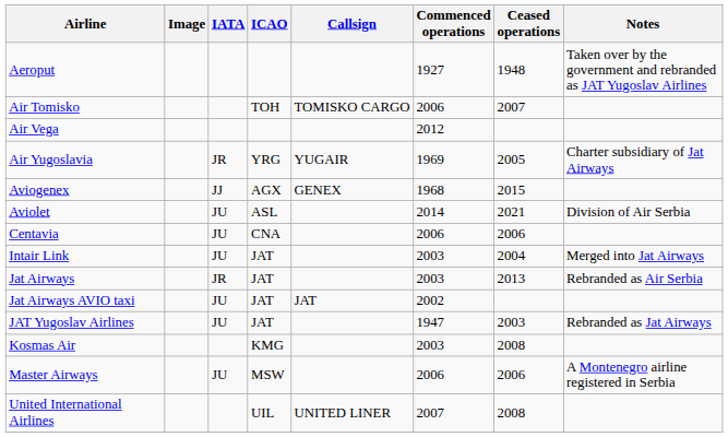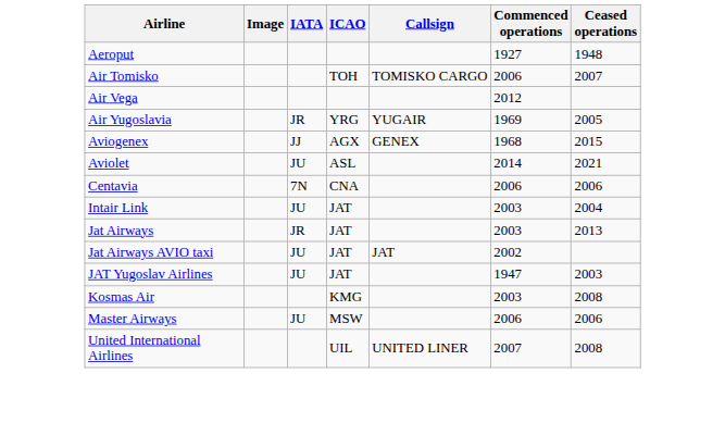- column: Notes | Taken over by the government and rebranded as JAT Yugoslav Airlines | Charter subsidiary of Jat Airways | Division of Air Serbia | Merged into Jat Airways | Rebranded as Air Serbia | Rebranded as Jat Airways | A Montenegro airline registered in Serbia
Centavia | IATA: JU -> 7N
